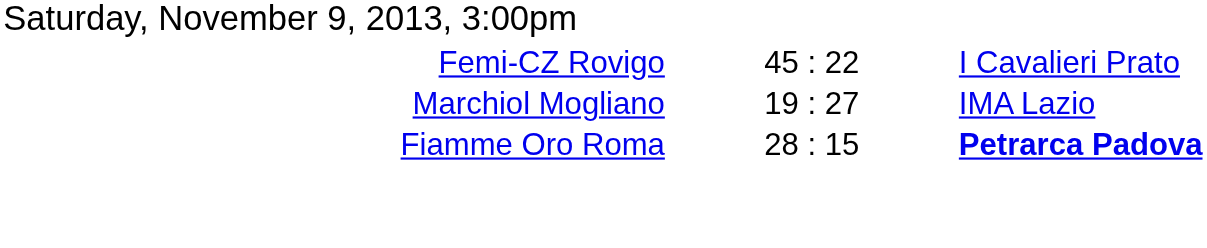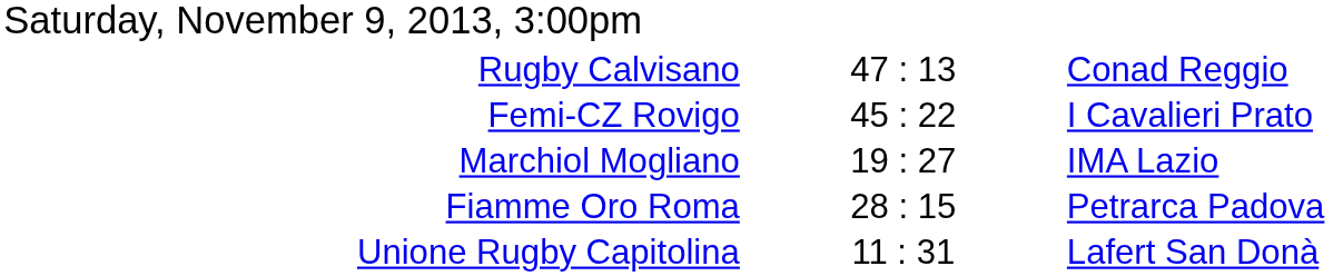+ row: Rugby Calvisano | 47 : 13 | Conad Reggio
Fiamme Oro Roma | column 3: bold -> normal
+ row: Unione Rugby Capitolina | 11 : 31 | Lafert San Donà
